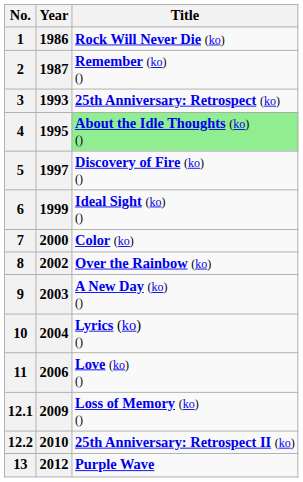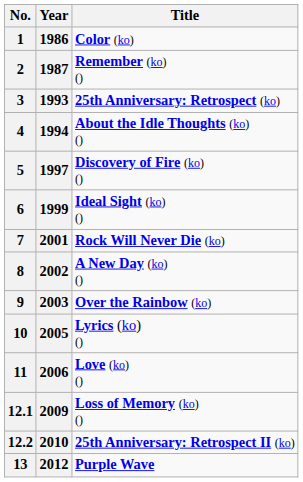1 | Title: Rock Will Never Die (ko) -> Color (ko)
4 | Year: 1995 -> 1994
4 | Title: lightgreen background -> no background
7 | Year: 2000 -> 2001
7 | Title: Color (ko) -> Rock Will Never Die (ko)
8 | Title: Over the Rainbow (ko) -> A New Day (ko) ()
9 | Title: A New Day (ko) () -> Over the Rainbow (ko)
10 | Year: 2004 -> 2005
